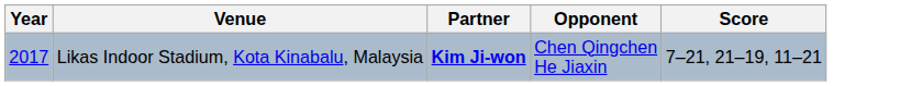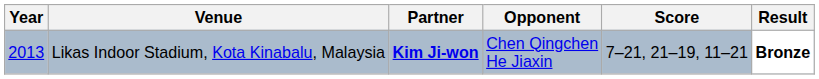+ column: Result | Bronze
Likas Indoor Stadium, Kota Kinabalu, Malaysia | Year: 2017 -> 2013
